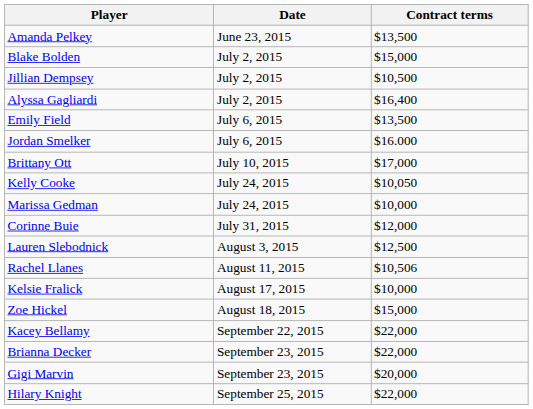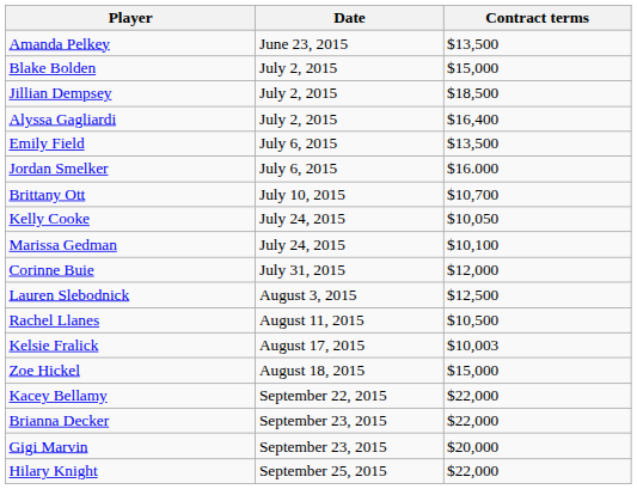Jillian Dempsey | Contract terms: $10,500 -> $18,500
Brittany Ott | Contract terms: $17,000 -> $10,700
Marissa Gedman | Contract terms: $10,000 -> $10,100
Rachel Llanes | Contract terms: $10,506 -> $10,500
Kelsie Fralick | Contract terms: $10,000 -> $10,003
